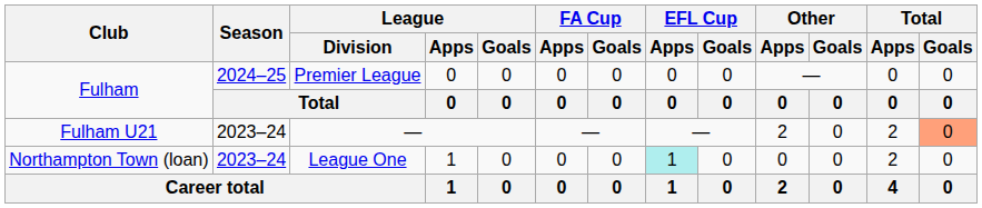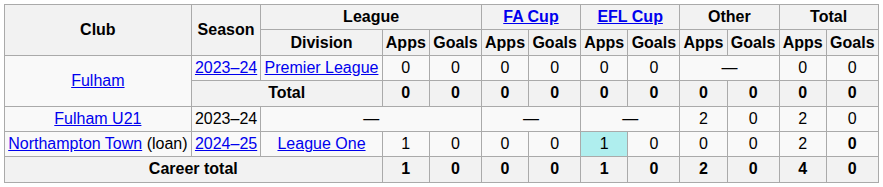Fulham / Premier League | Season: 2024–25 -> 2023–24
Fulham U21 | Total / Goals: lightsalmon background -> no background
Northampton Town (loan) | Season: 2023–24 -> 2024–25
Northampton Town (loan) | Total / Goals: normal -> bold
